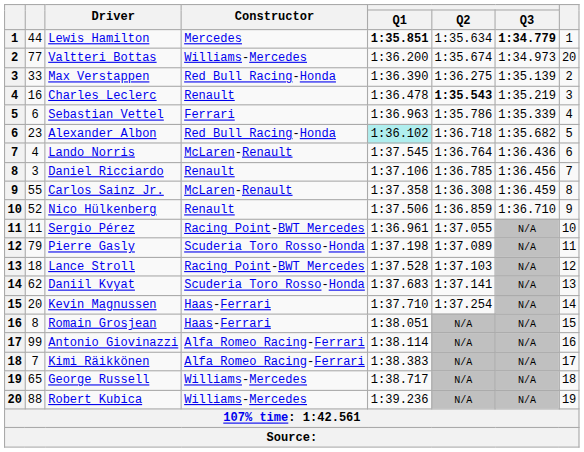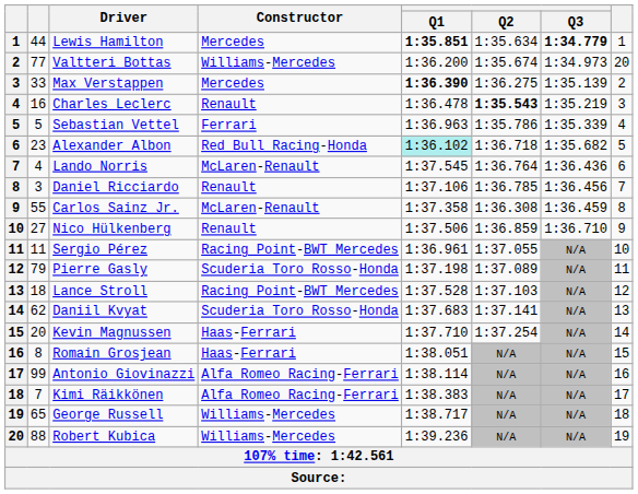Max Verstappen | Constructor: Red Bull Racing-Honda -> Mercedes
Max Verstappen | Q1: normal -> bold
Sebastian Vettel | column 2: 6 -> 5
Nico Hülkenberg | column 2: 52 -> 27
